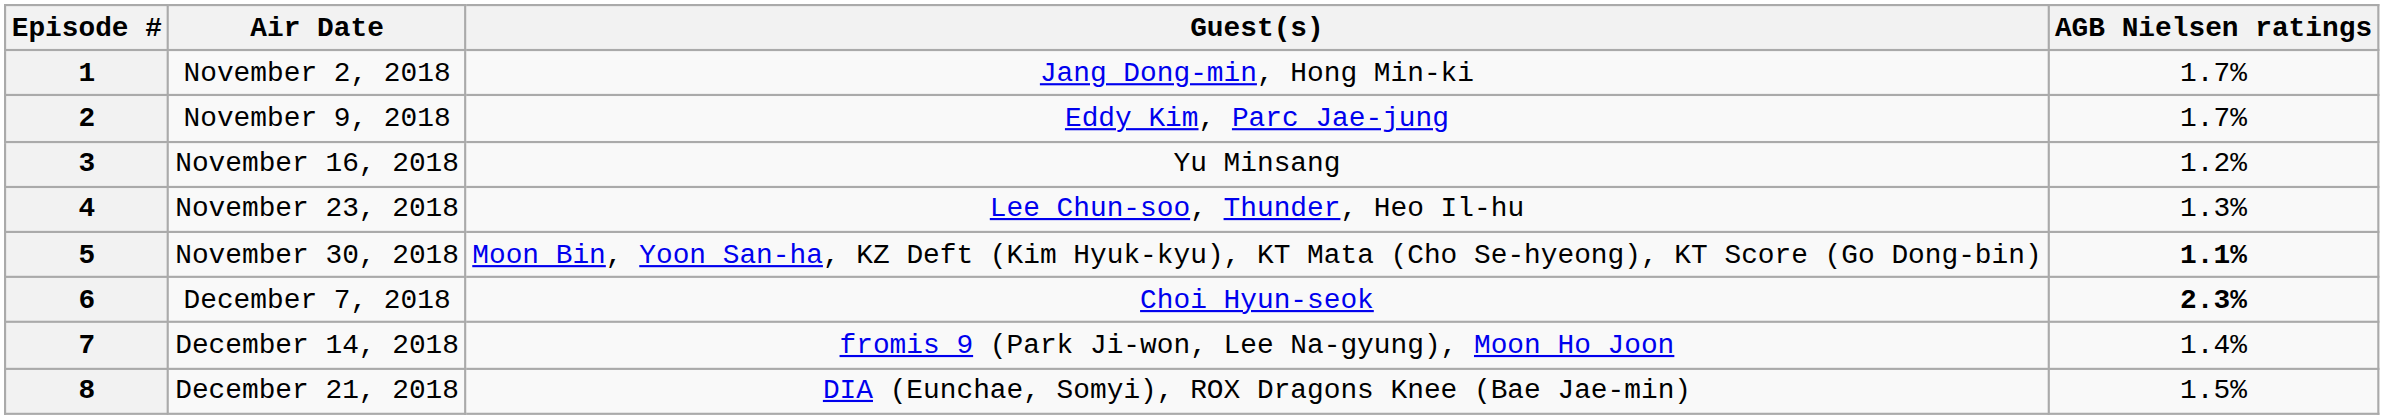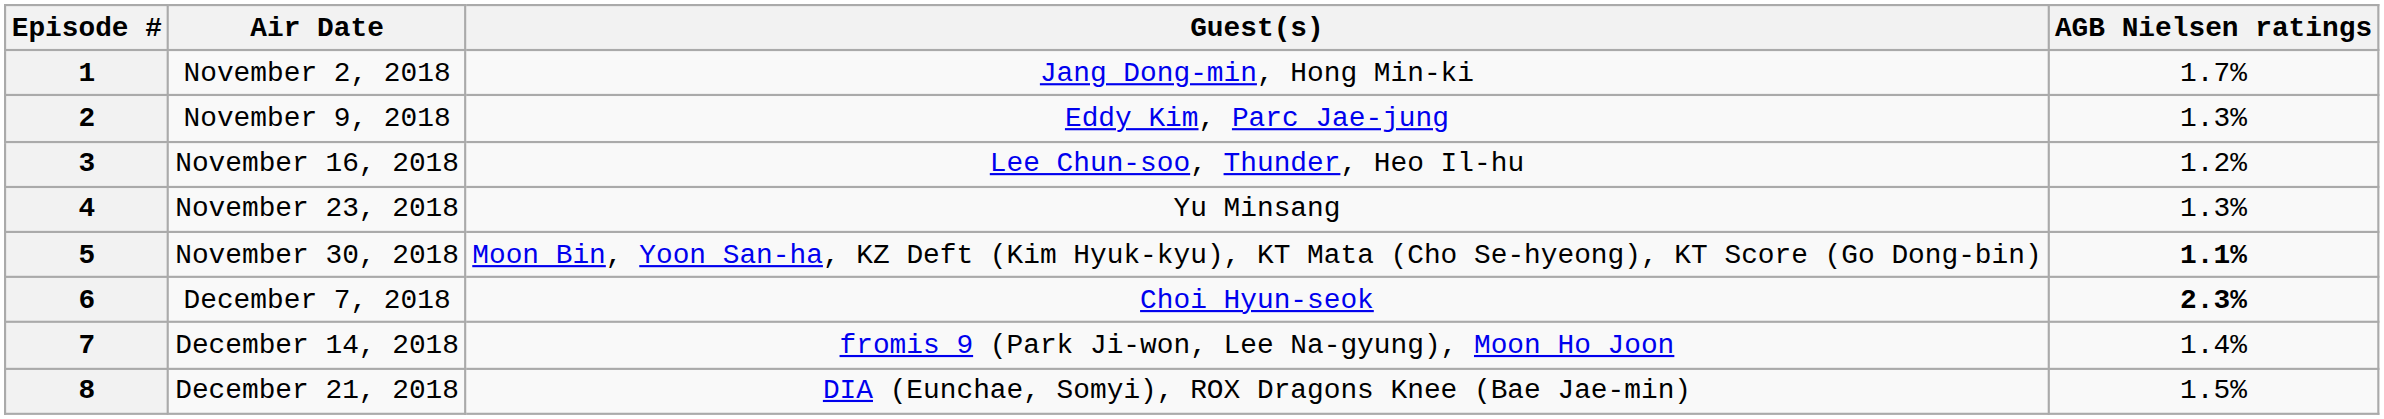2 | AGB Nielsen ratings: 1.7% -> 1.3%
3 | Guest(s): Yu Minsang -> Lee Chun-soo, Thunder, Heo Il-hu
4 | Guest(s): Lee Chun-soo, Thunder, Heo Il-hu -> Yu Minsang
